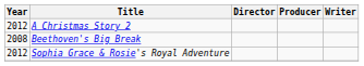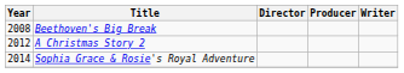rows swapped: Beethoven's Big Break <-> A Christmas Story 2
Sophia Grace & Rosie's Royal Adventure | Year: 2012 -> 2014
